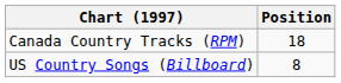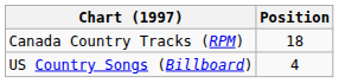US Country Songs (Billboard) | Position: 8 -> 4
